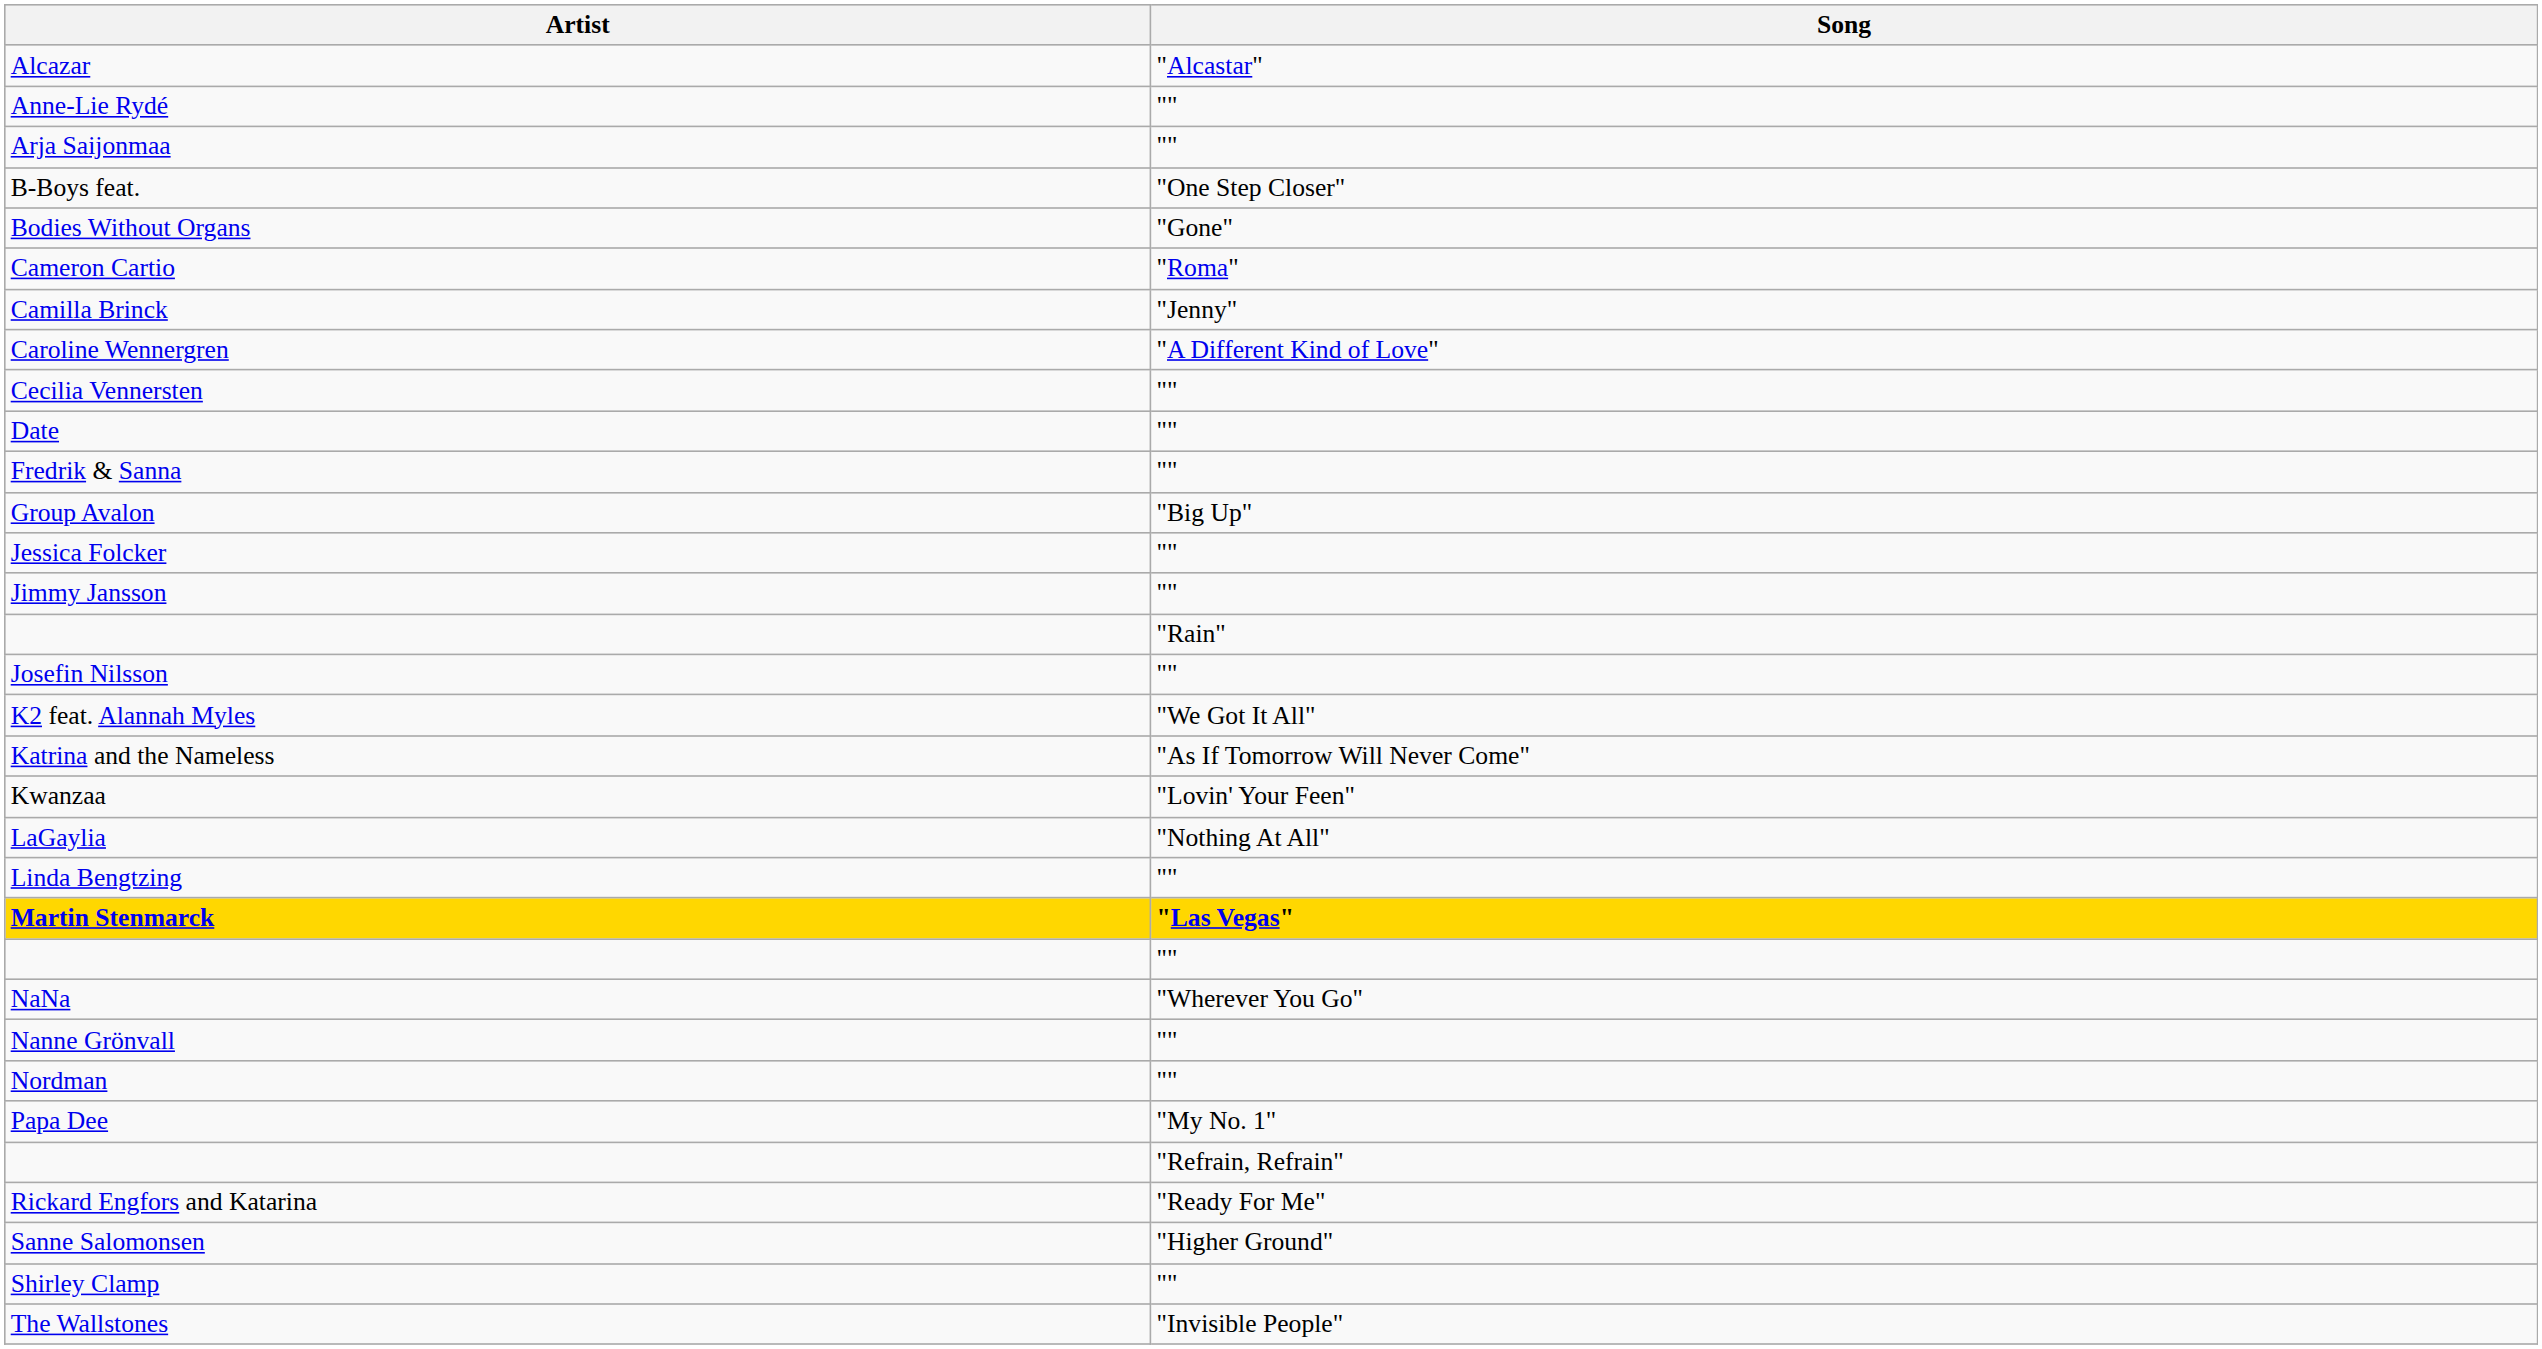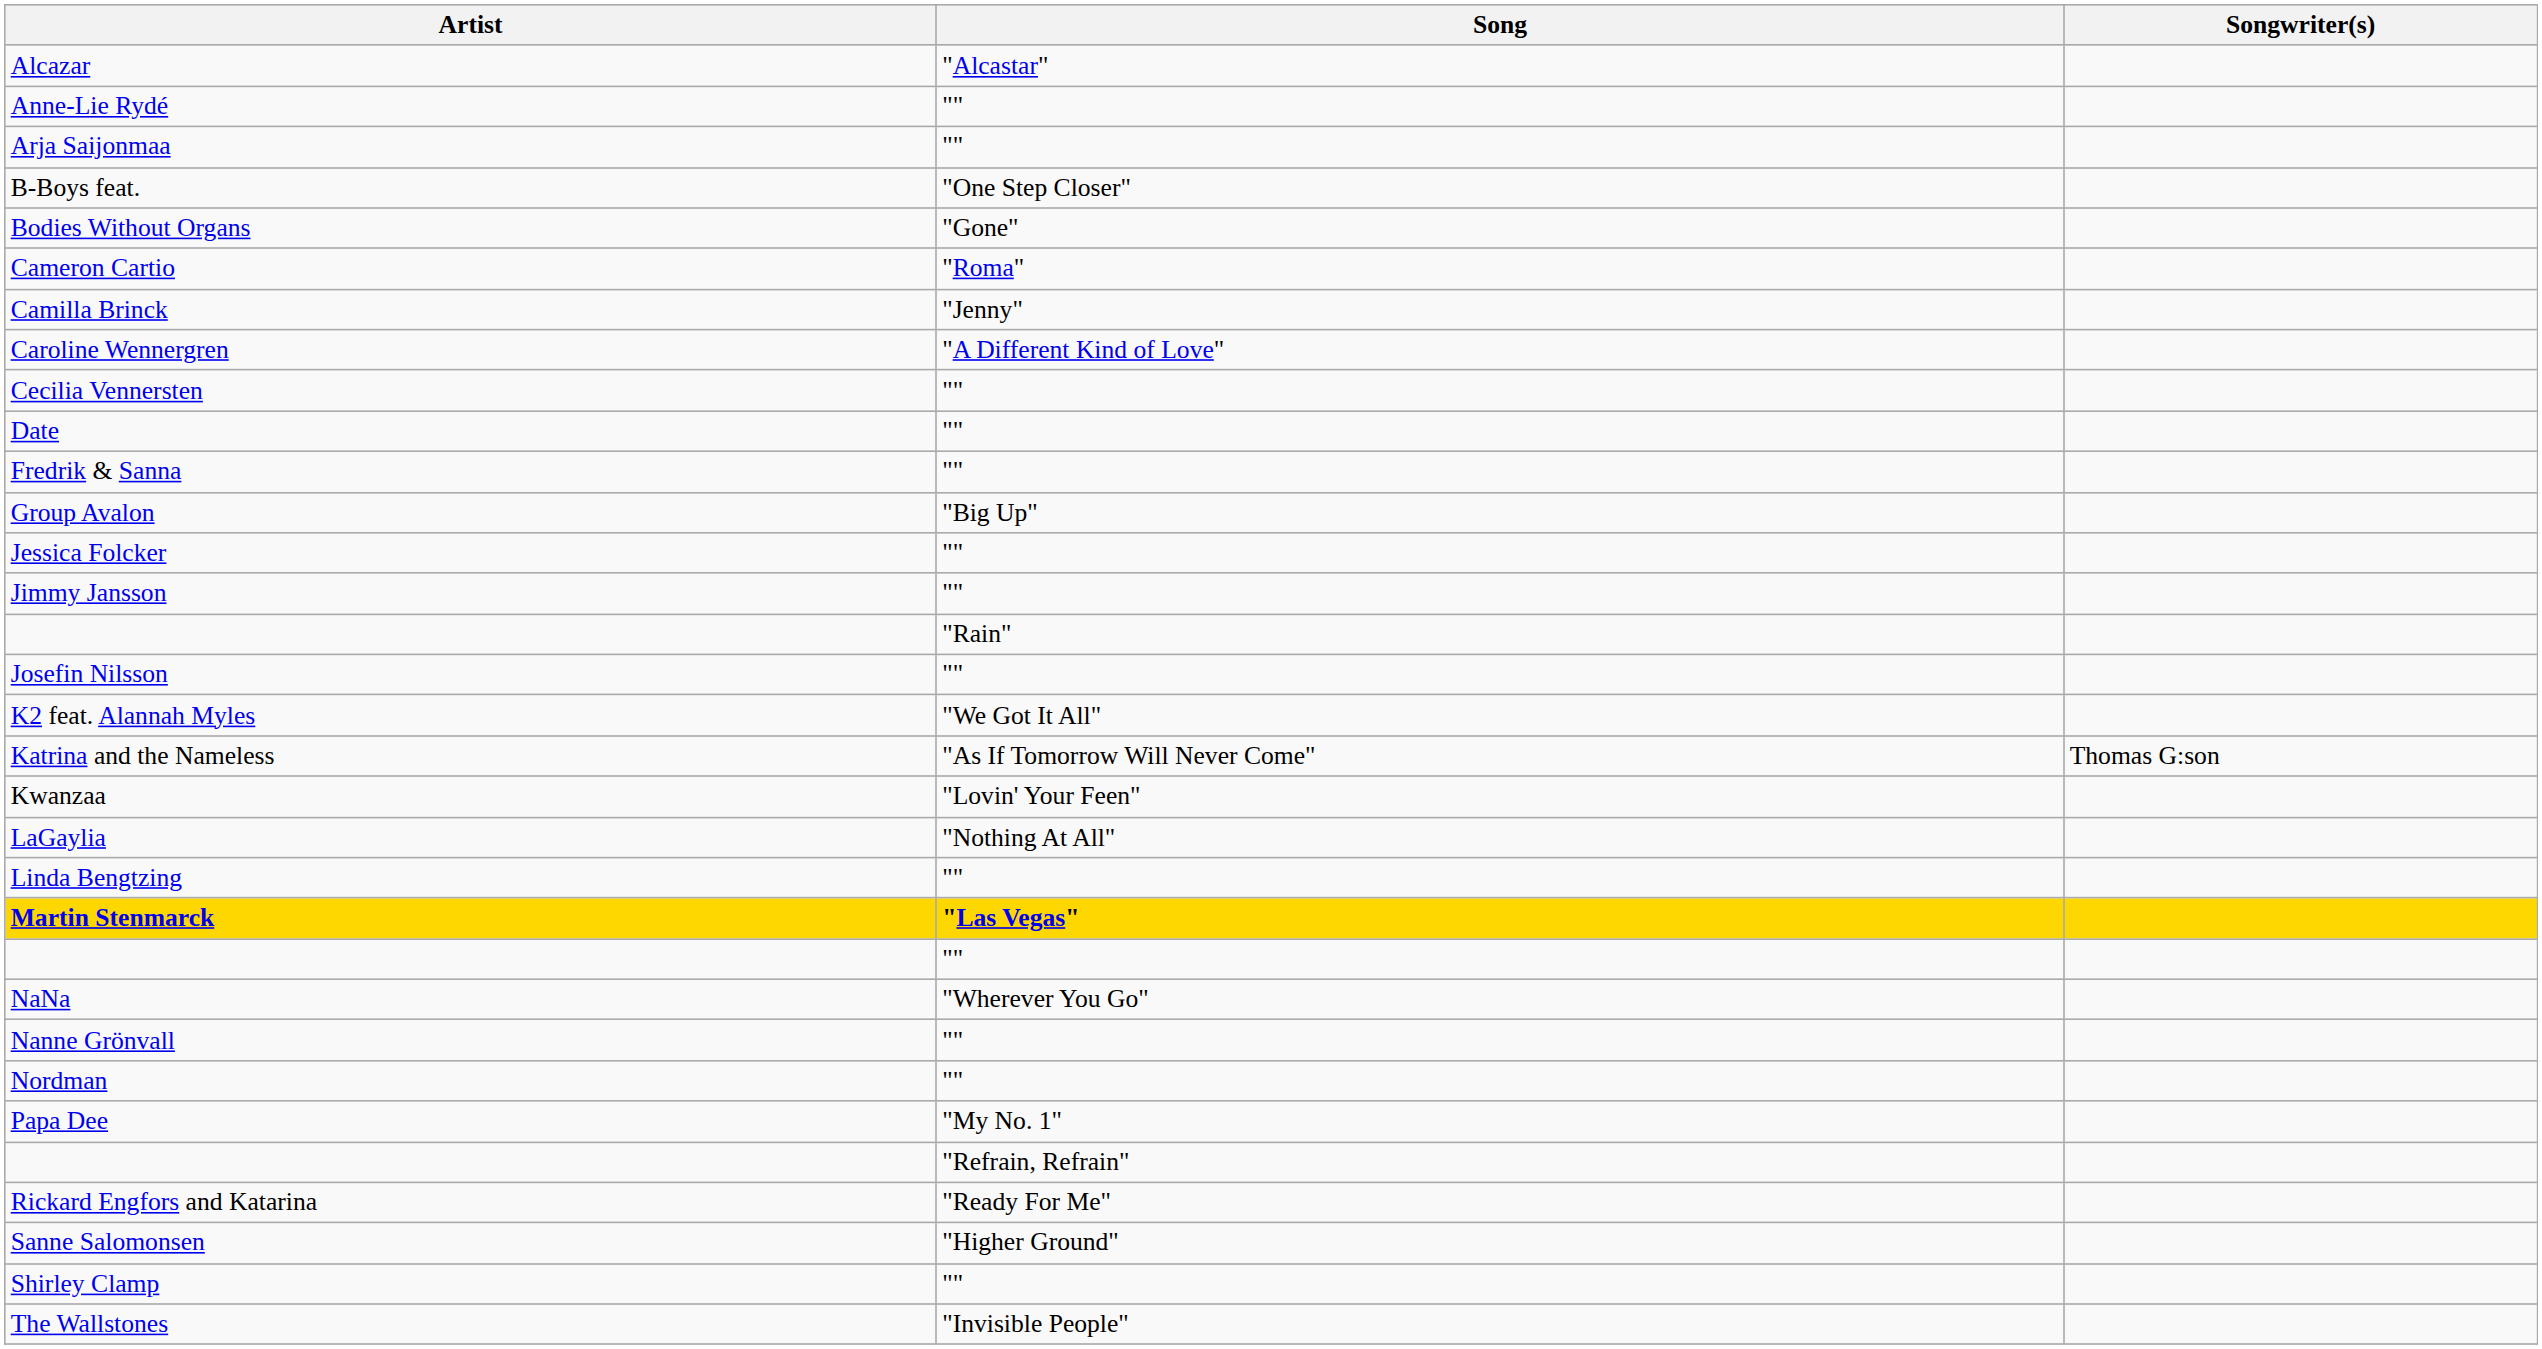+ column: Songwriter(s) | Thomas G:son
